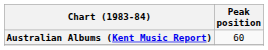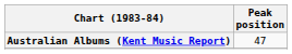Australian Albums (Kent Music Report) | Peak position: 60 -> 47
